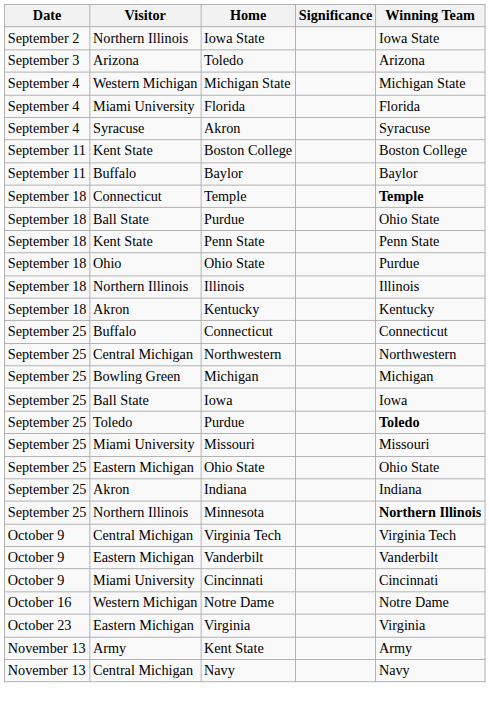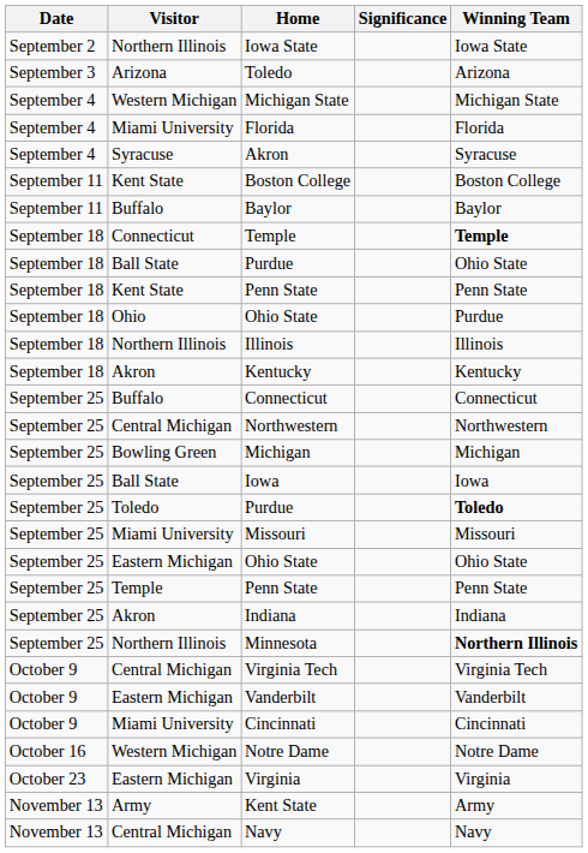+ row: September 25 | Temple | Penn State | Penn State
